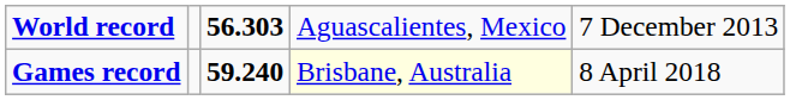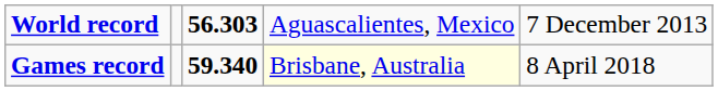Games record | column 3: 59.240 -> 59.340
